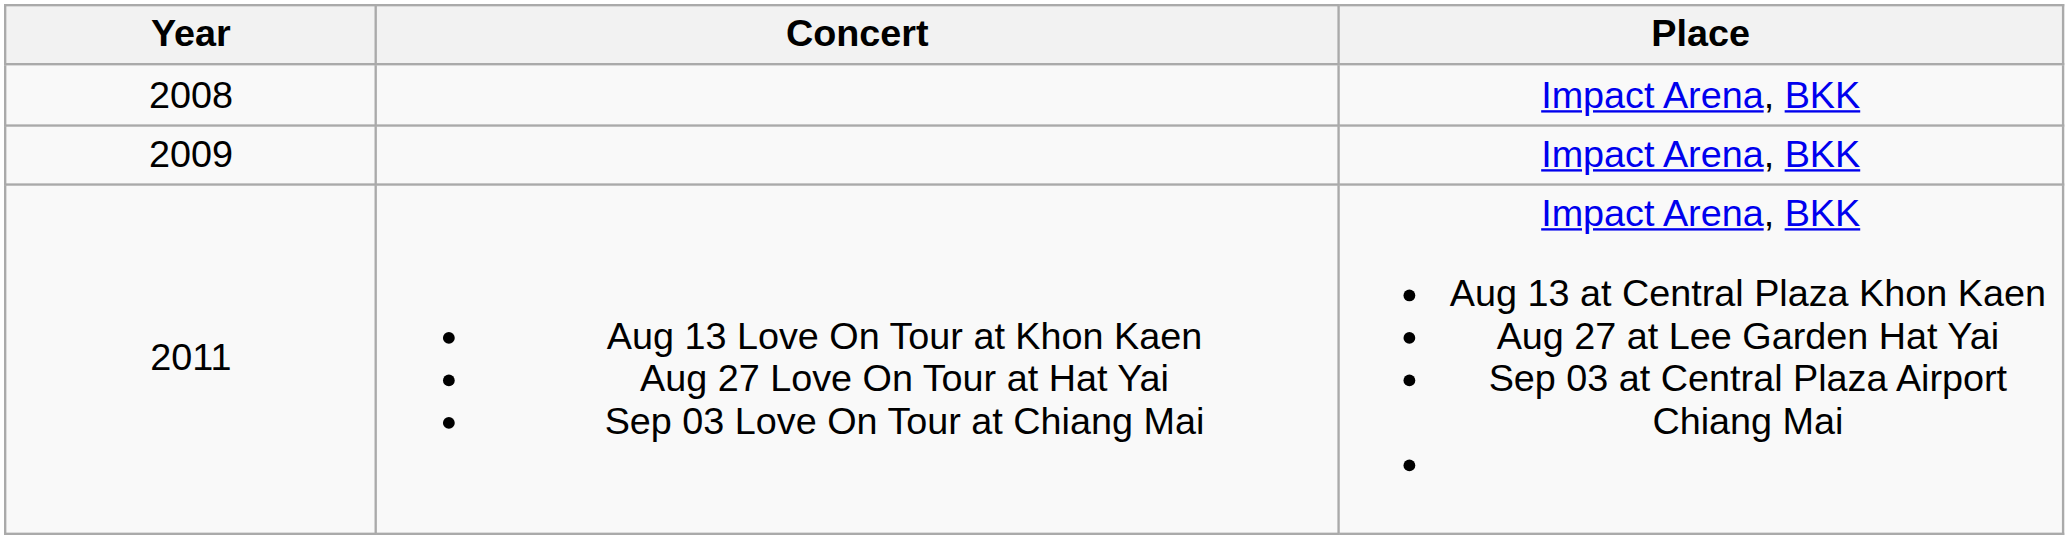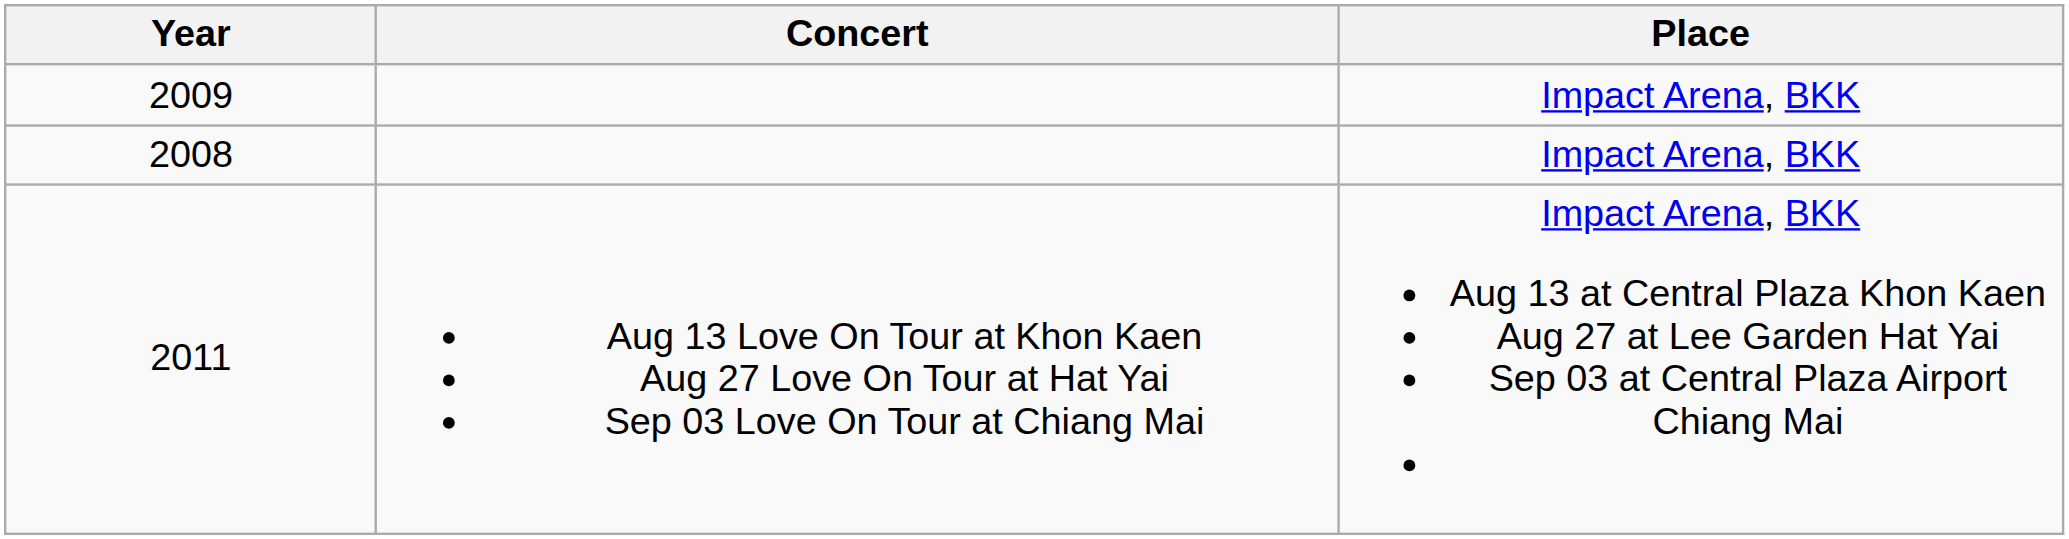rows swapped: 2008 <-> 2009
